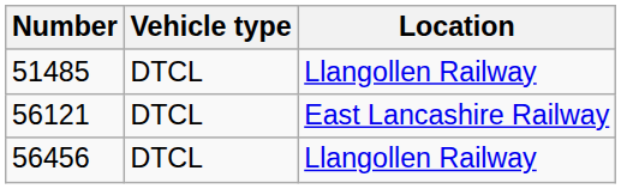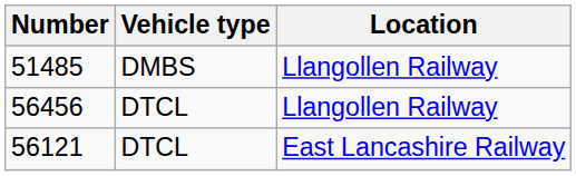51485 | Vehicle type: DTCL -> DMBS
rows swapped: 56121 <-> 56456
